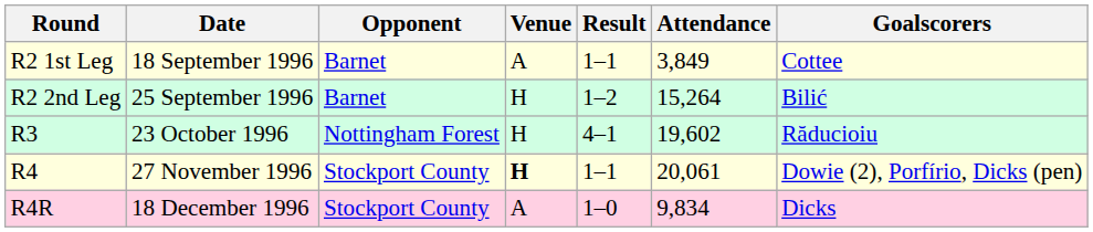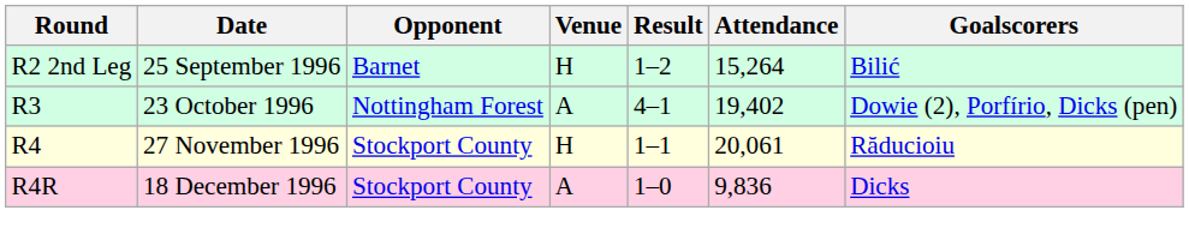- row: R2 1st Leg | 18 September 1996 | Barnet | A | 1–1 | 3,849 | Cottee
R3 | Venue: H -> A
R3 | Attendance: 19,602 -> 19,402
R3 | Goalscorers: Răducioiu -> Dowie (2), Porfírio, Dicks (pen)
R4 | Venue: bold -> normal
R4 | Goalscorers: Dowie (2), Porfírio, Dicks (pen) -> Răducioiu
R4R | Attendance: 9,834 -> 9,836
